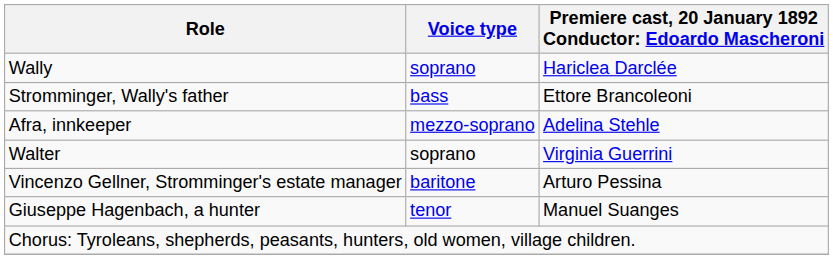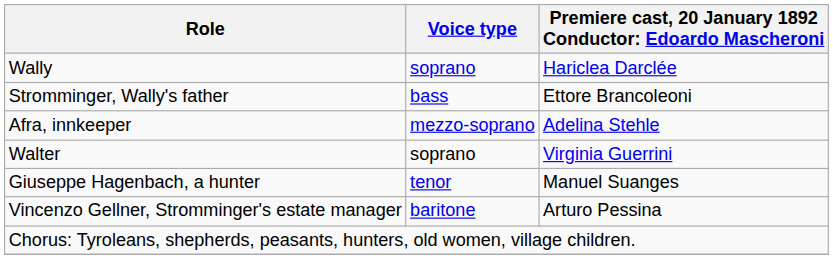rows swapped: Giuseppe Hagenbach, a hunter <-> Vincenzo Gellner, Stromminger's estate manager
